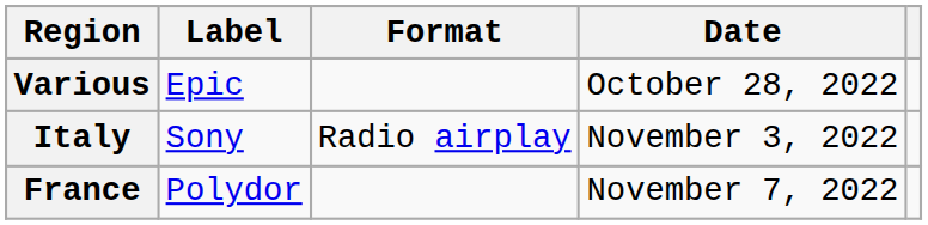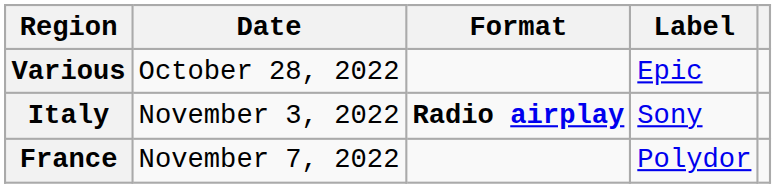columns swapped: Date <-> Label
Italy | Format: normal -> bold
